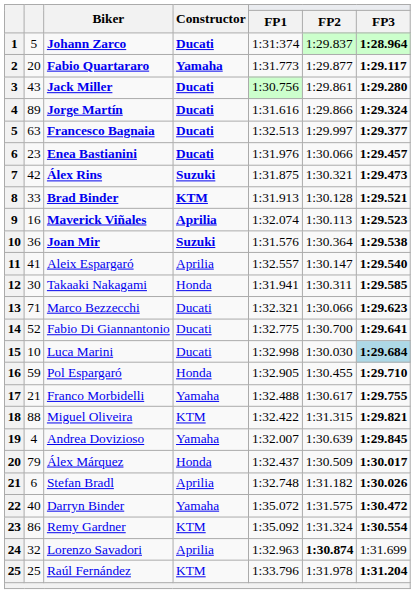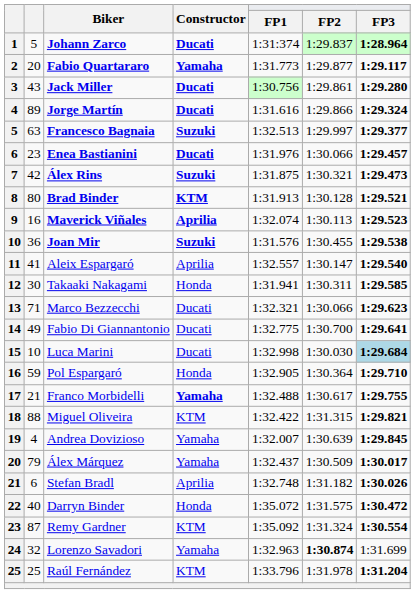Francesco Bagnaia | Constructor: Ducati -> Suzuki
Brad Binder | column 2: 33 -> 80
Joan Mir | FP2: 1:30.364 -> 1:30.455
Fabio Di Giannantonio | column 2: 52 -> 49
Pol Espargaró | FP2: 1:30.455 -> 1:30.364
Franco Morbidelli | Constructor: normal -> bold
Álex Márquez | Constructor: Honda -> Yamaha
Darryn Binder | Constructor: Yamaha -> Honda
Remy Gardner | column 2: 86 -> 87
Lorenzo Savadori | Constructor: Aprilia -> Yamaha
